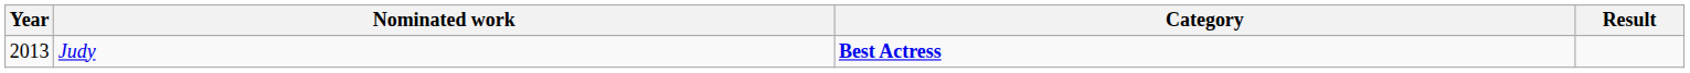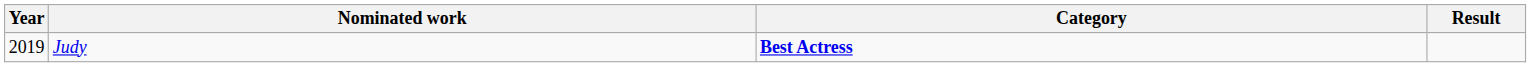Judy | Year: 2013 -> 2019
